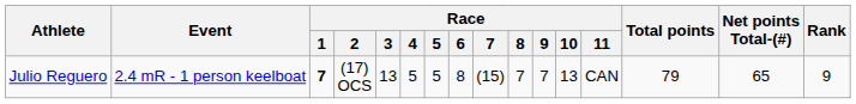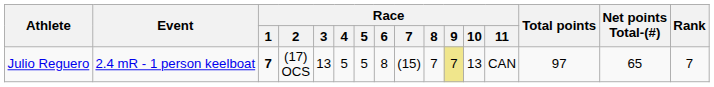Julio Reguero | Race / 9: no background -> khaki background
Julio Reguero | Total points: 79 -> 97
Julio Reguero | Rank: 9 -> 7
